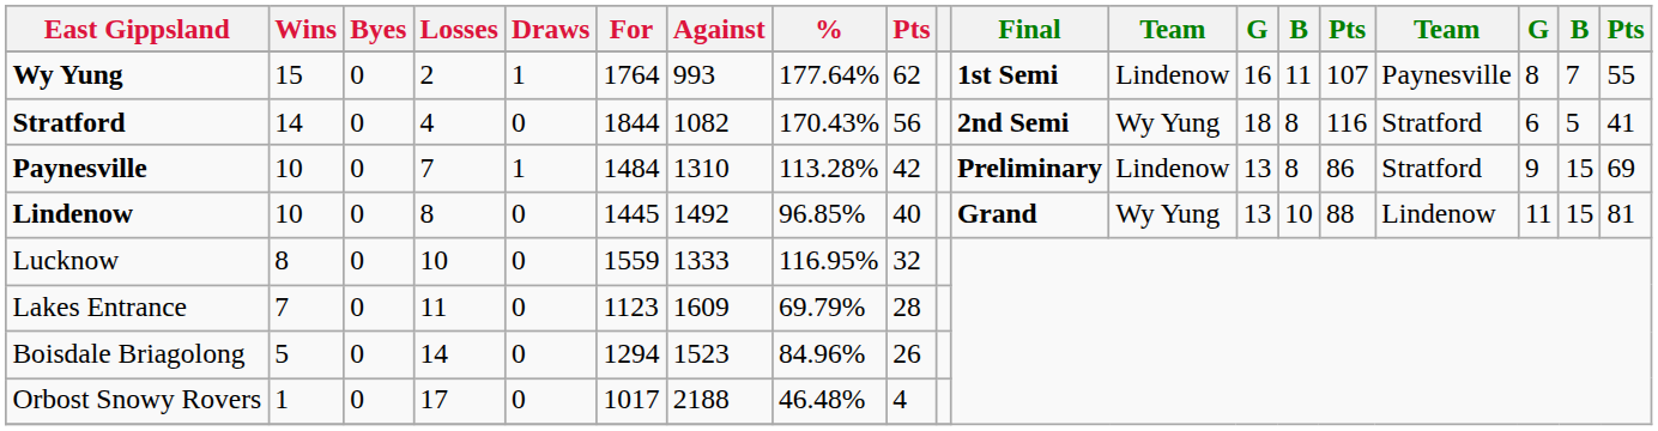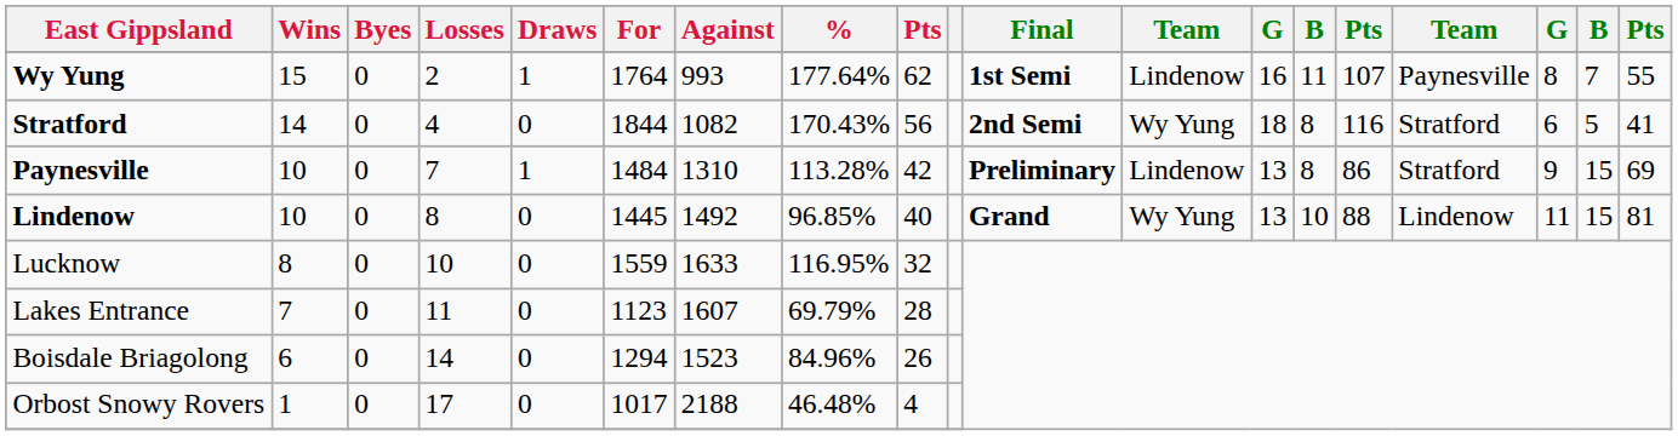Lucknow | Against: 1333 -> 1633
Lakes Entrance | Against: 1609 -> 1607
Boisdale Briagolong | Wins: 5 -> 6
